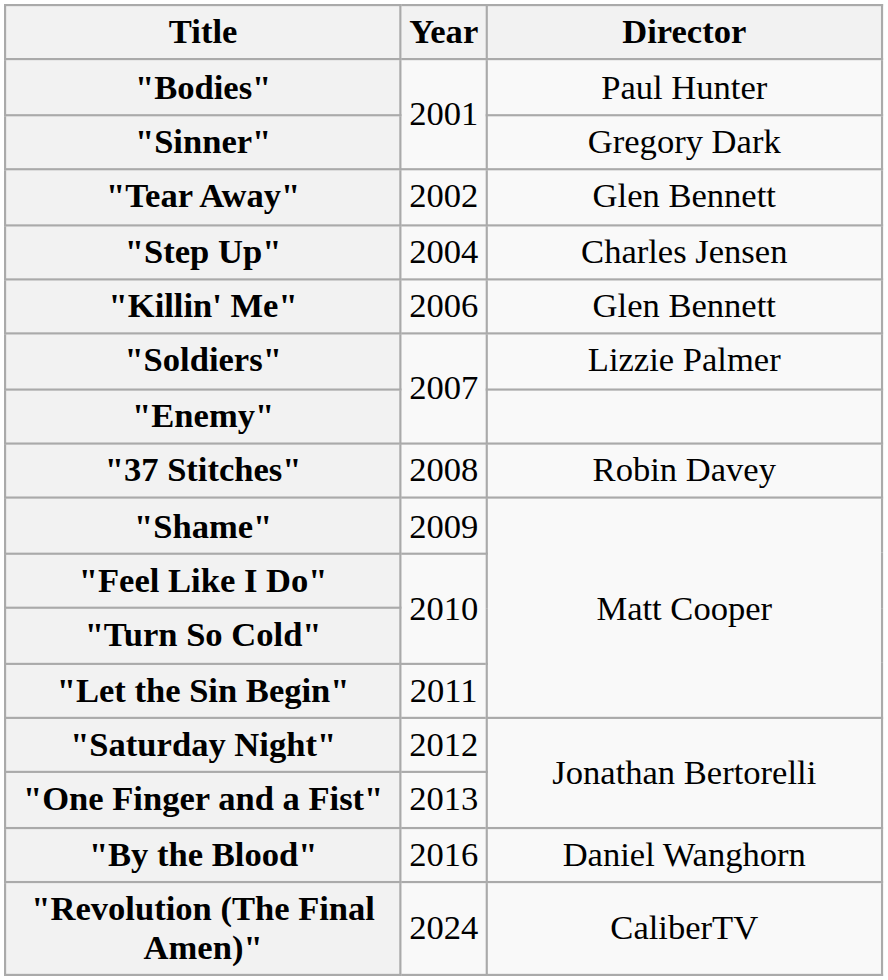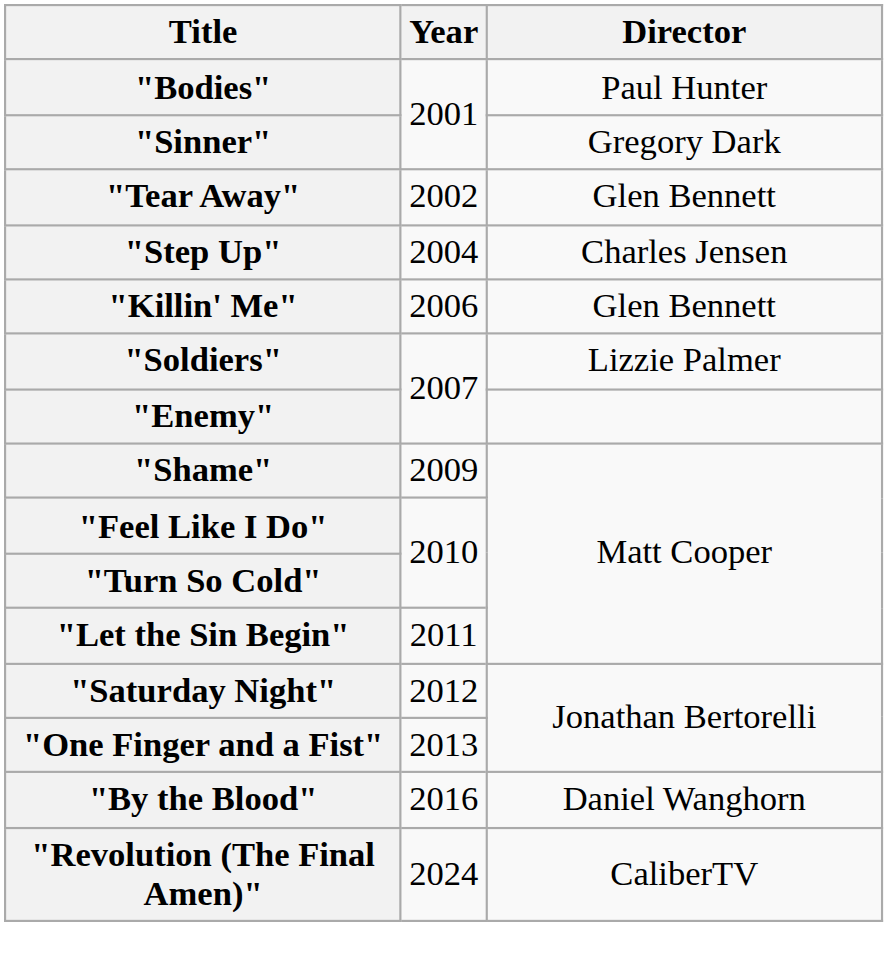- row: "37 Stitches" | 2008 | Robin Davey
